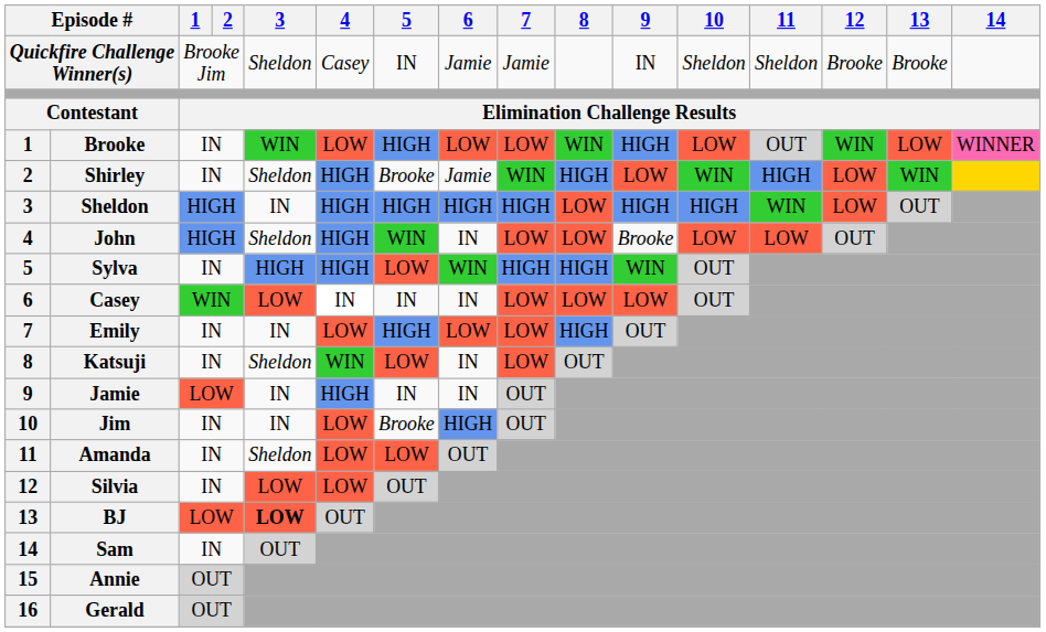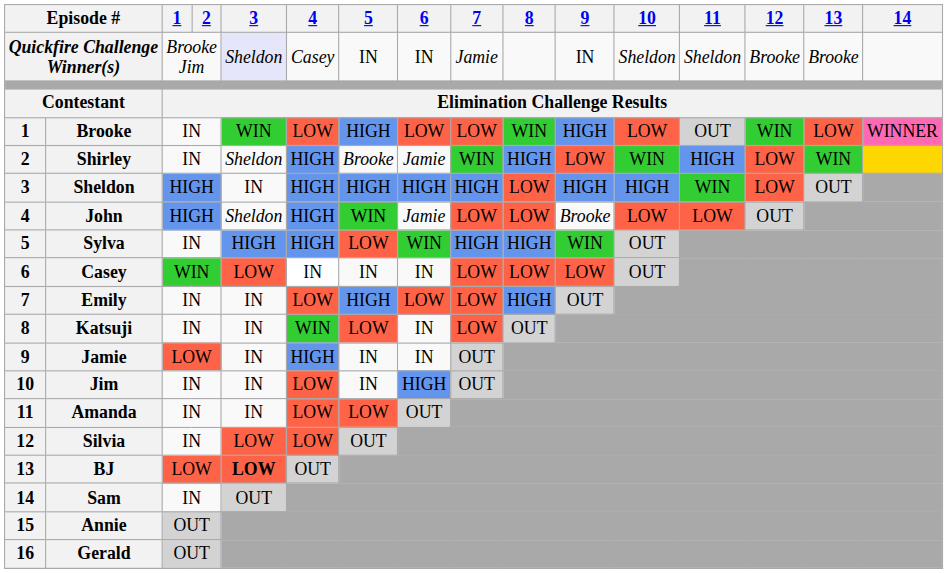Quickfire Challenge Winner(s) | 3: no background -> lavender background
Quickfire Challenge Winner(s) | 6: Jamie -> IN
John | 6: IN -> Jamie
Katsuji | 3: Sheldon -> IN
Jim | 5: Brooke -> IN
Amanda | 3: Sheldon -> IN
